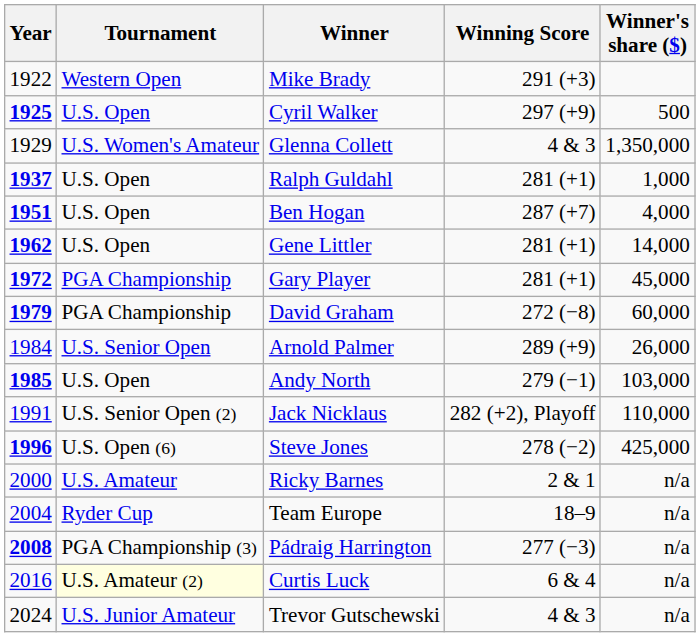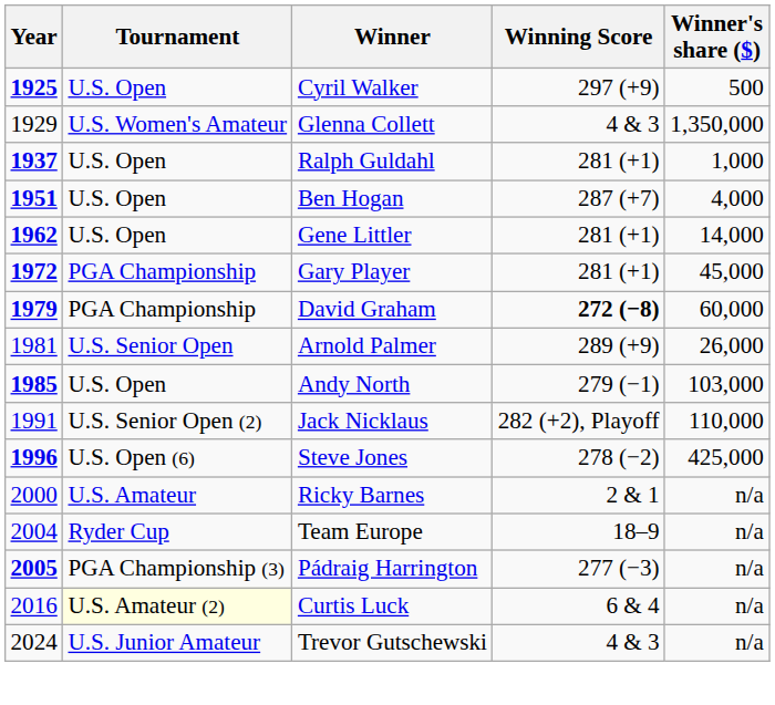- row: 1922 | Western Open | Mike Brady | 291 (+3)
David Graham | Winning Score: normal -> bold
Arnold Palmer | Year: 1984 -> 1981
Pádraig Harrington | Year: 2008 -> 2005
